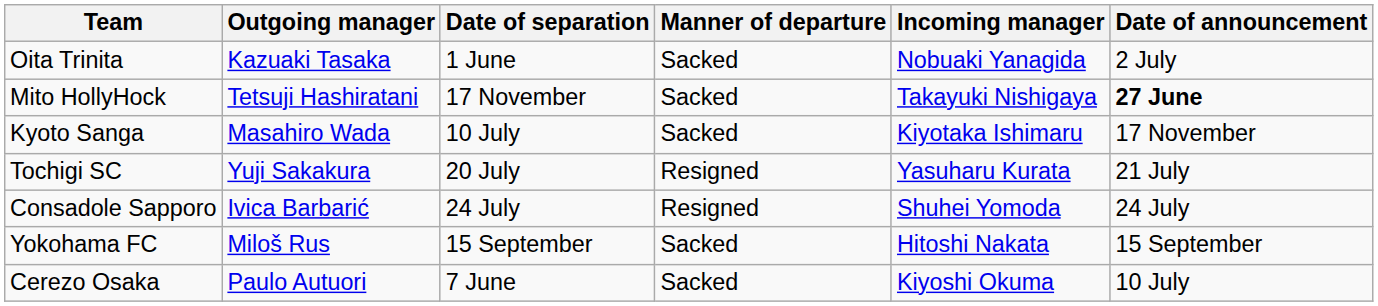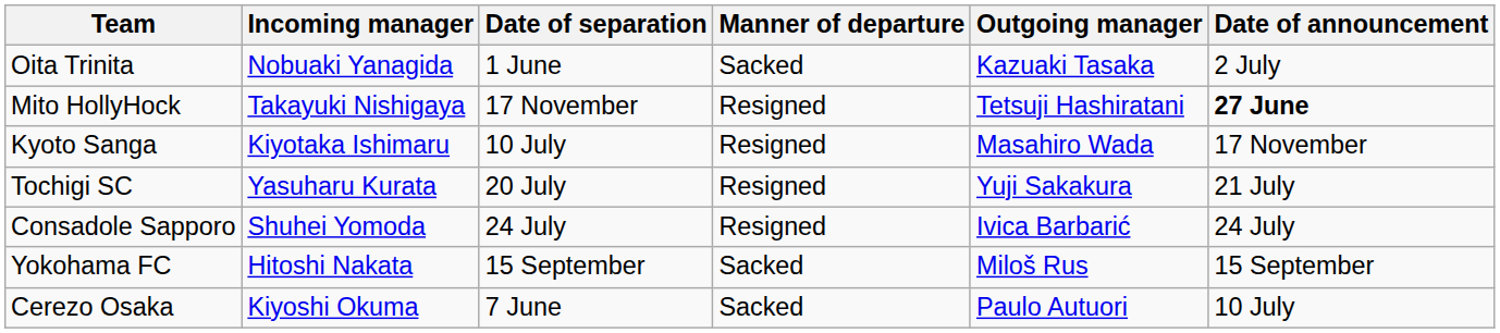columns swapped: Outgoing manager <-> Incoming manager
Mito HollyHock | Manner of departure: Sacked -> Resigned
Kyoto Sanga | Manner of departure: Sacked -> Resigned
